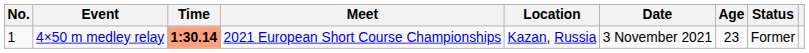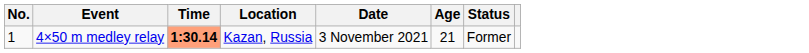- column: Meet | 2021 European Short Course Championships
4×50 m medley relay | Age: 23 -> 21
